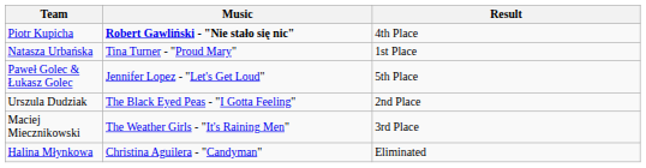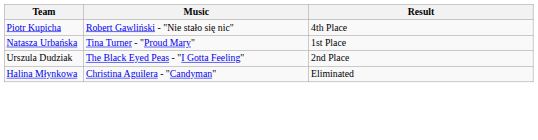Piotr Kupicha | Music: bold -> normal
- row: Paweł Golec & Łukasz Golec | Jennifer Lopez - "Let's Get Loud" | 5th Place
- row: Maciej Miecznikowski | The Weather Girls - "It's Raining Men" | 3rd Place
